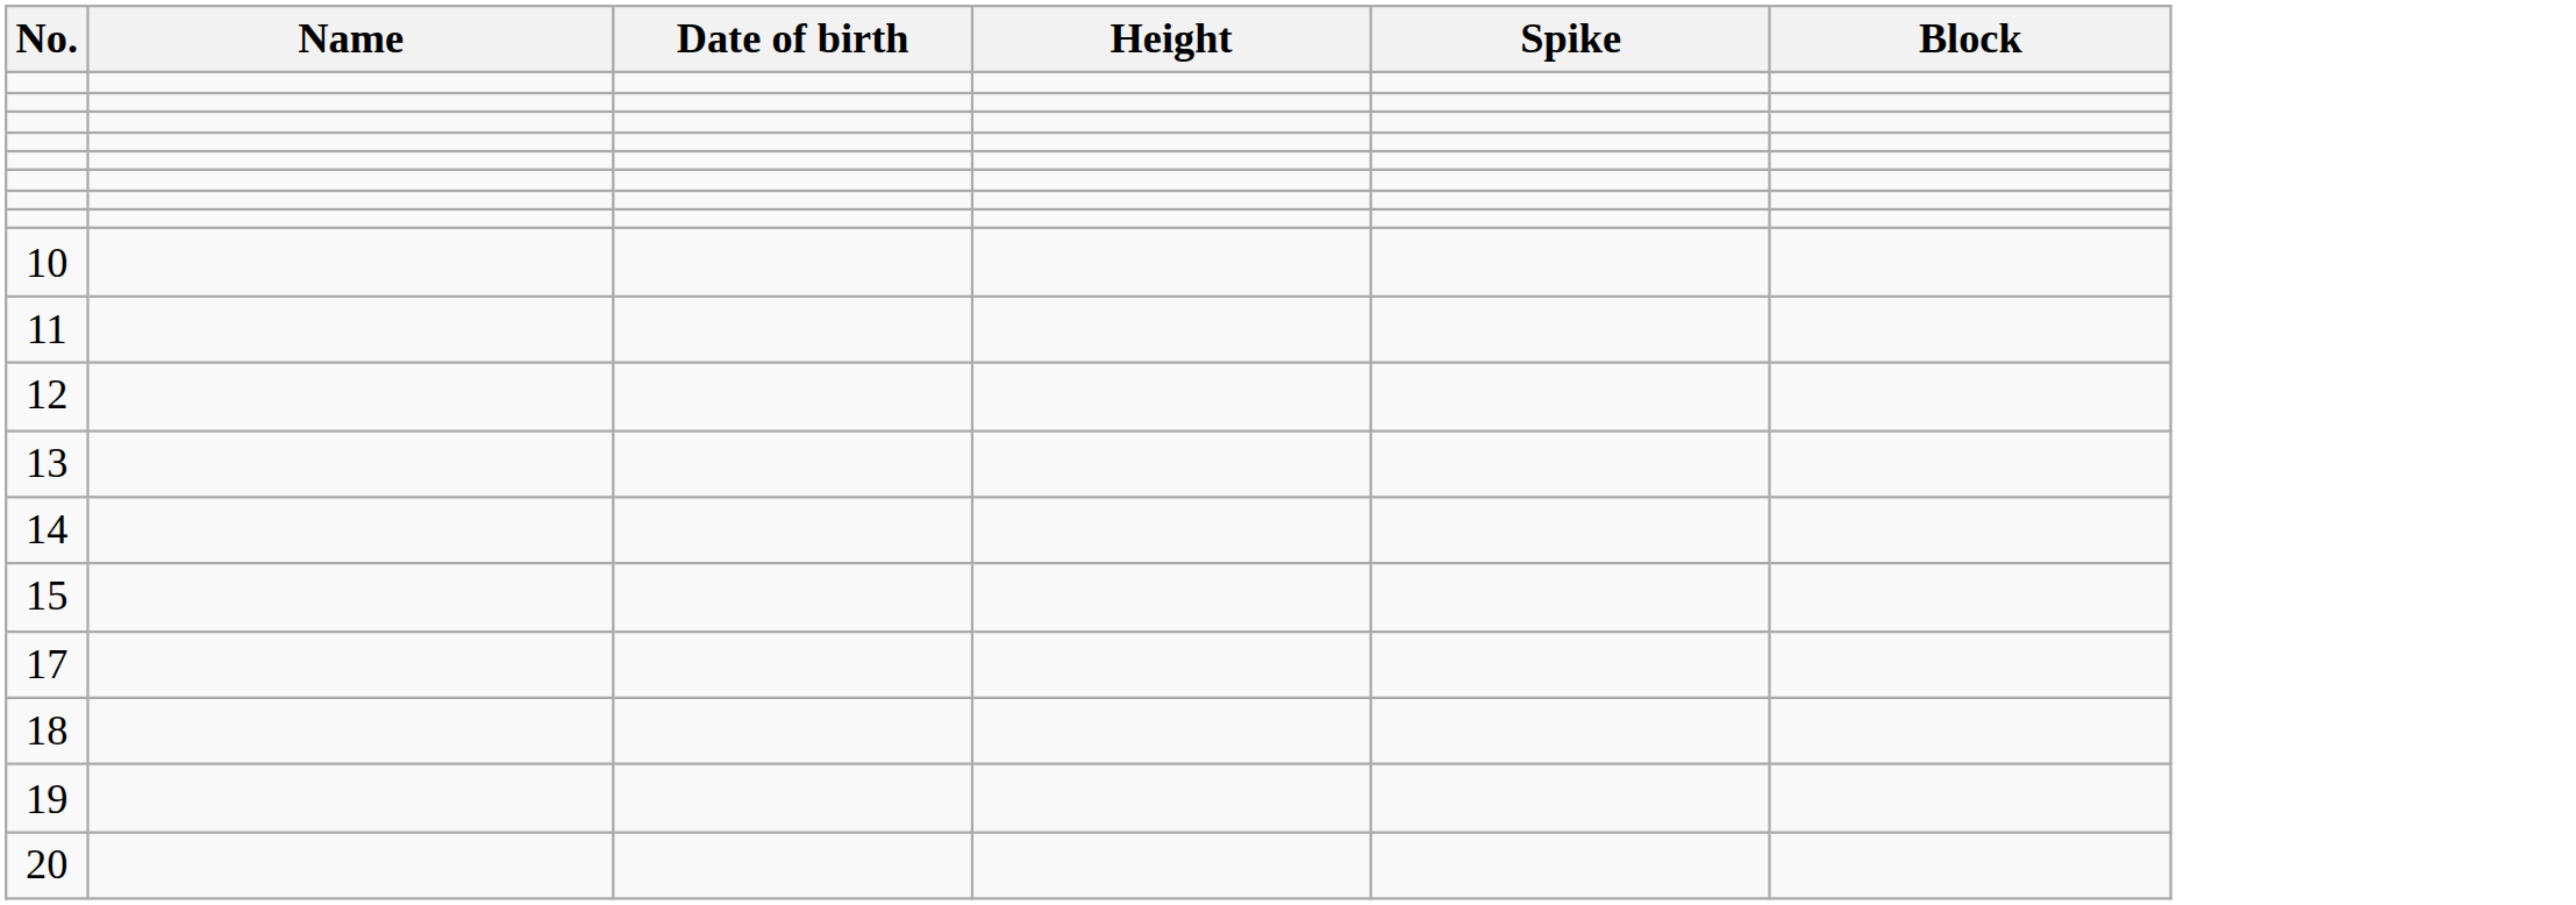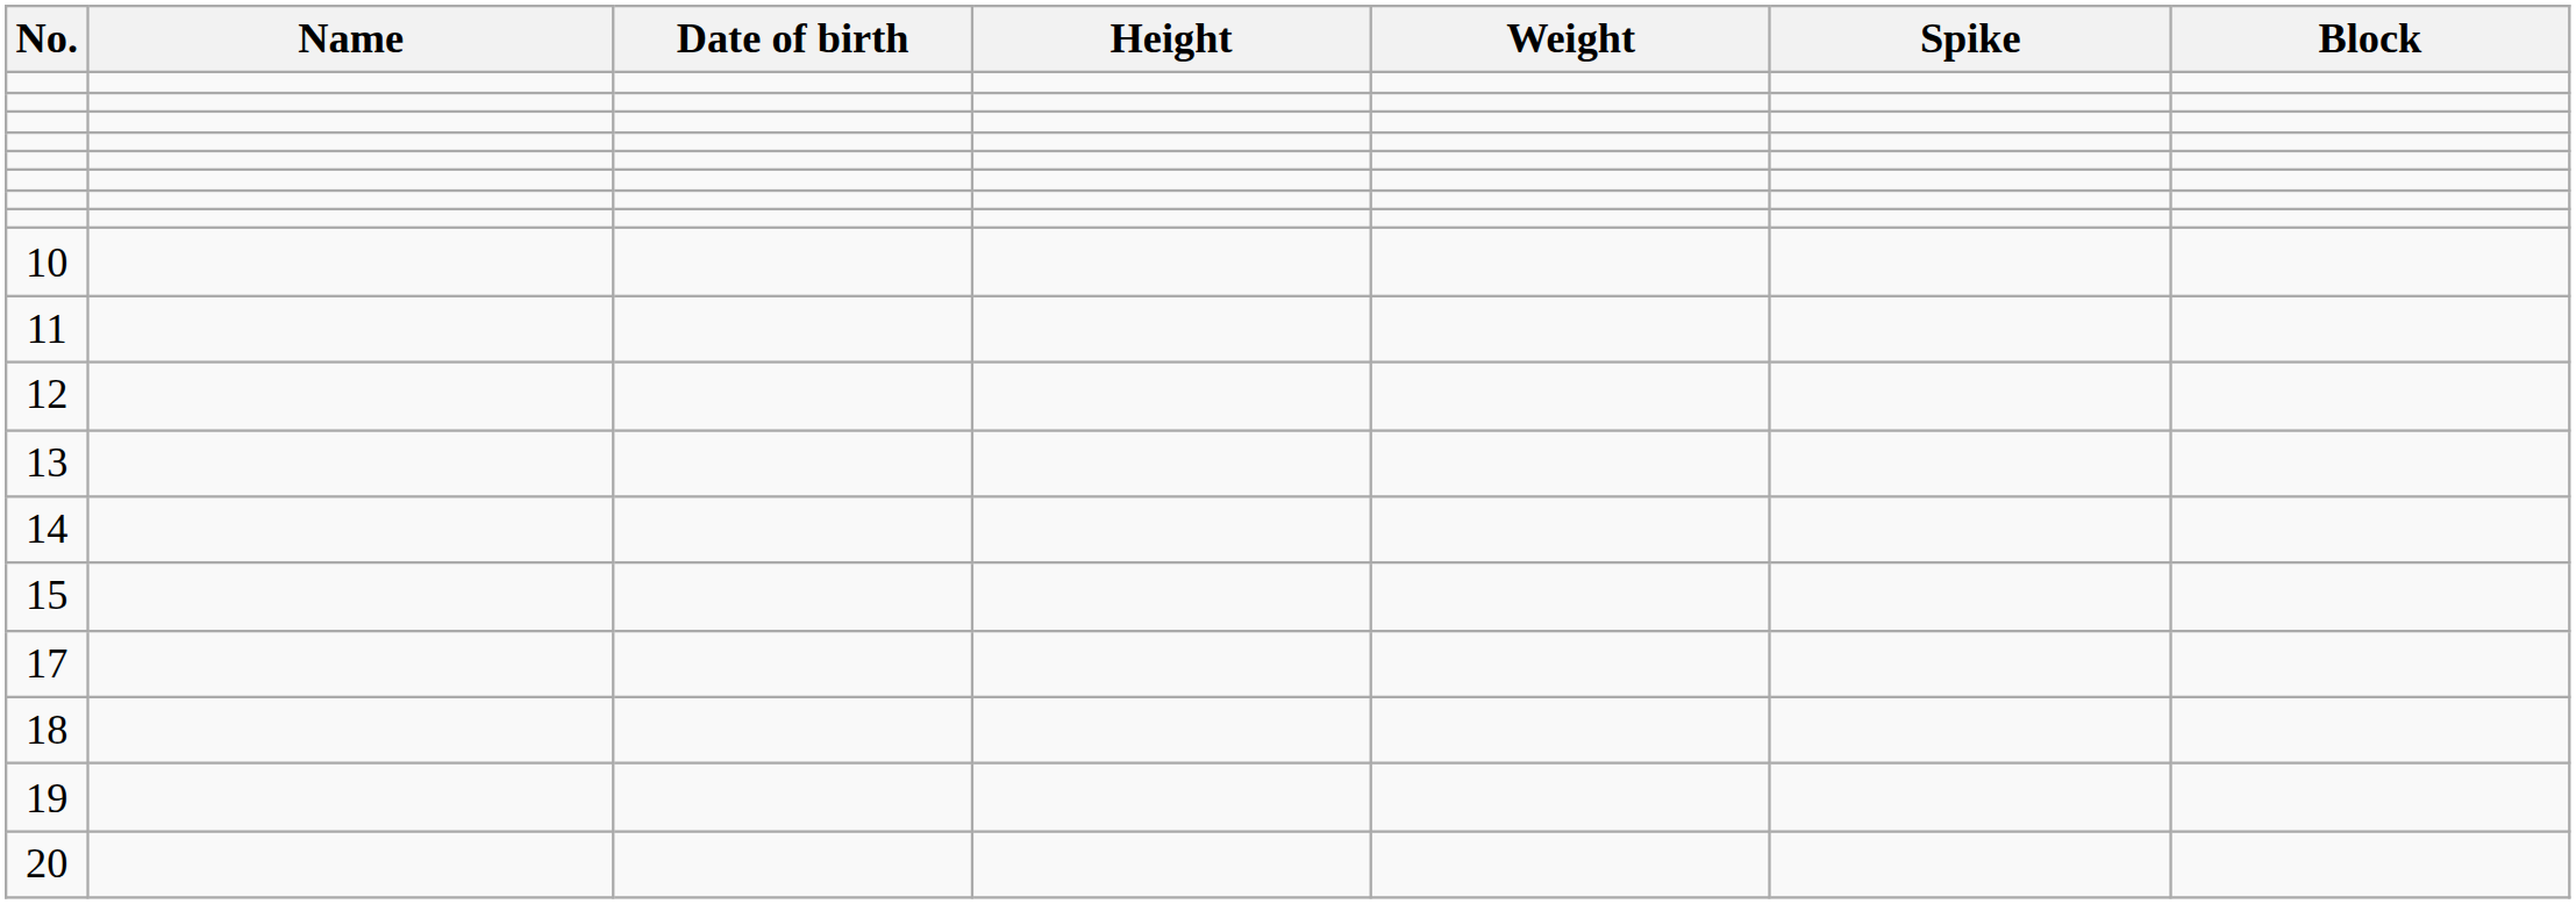+ column: Weight
